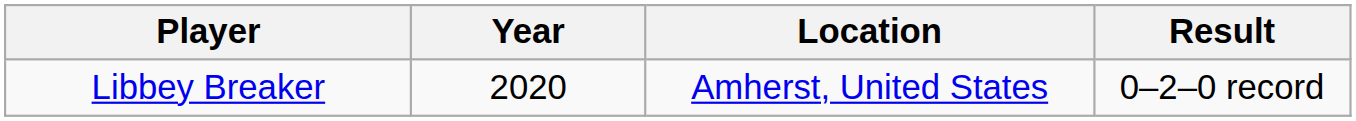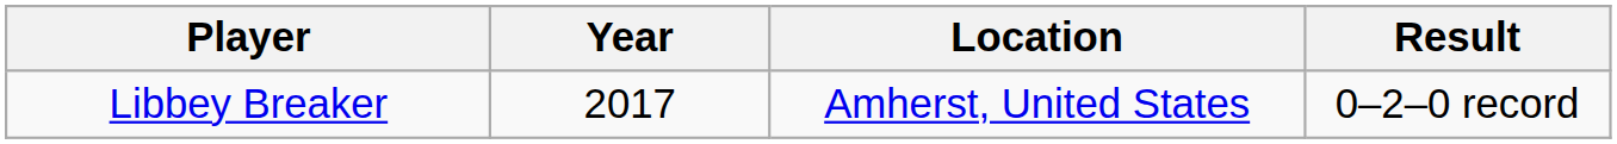Libbey Breaker | Year: 2020 -> 2017
